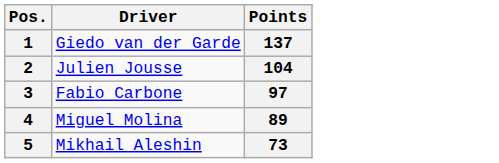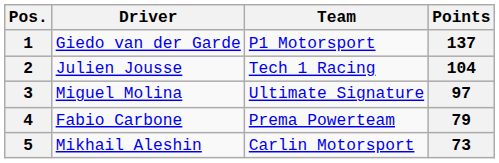+ column: Team | P1 Motorsport | Tech 1 Racing | Ultimate Signature | Prema Powerteam | Carlin Motorsport
3 | Driver: Fabio Carbone -> Miguel Molina
4 | Driver: Miguel Molina -> Fabio Carbone
4 | Points: 89 -> 79
